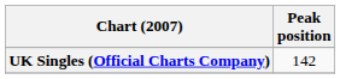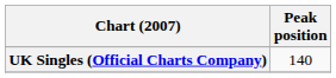UK Singles (Official Charts Company) | Peak position: 142 -> 140
